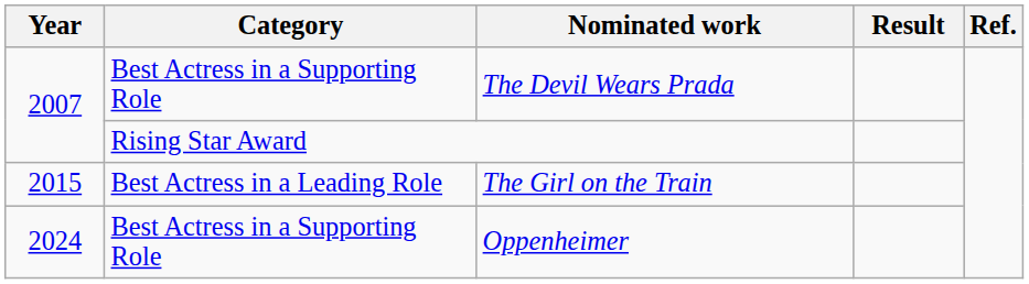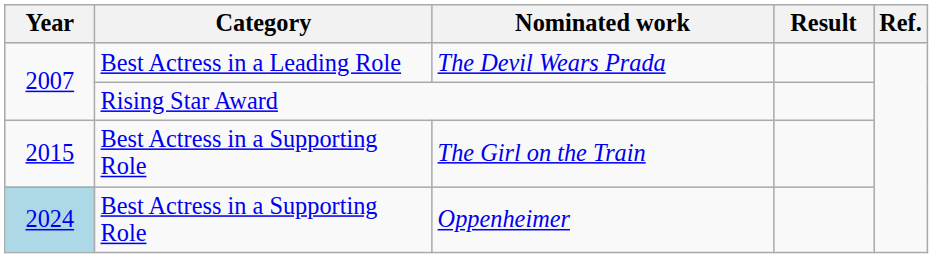The Devil Wears Prada | Category: Best Actress in a Supporting Role -> Best Actress in a Leading Role
The Girl on the Train | Category: Best Actress in a Leading Role -> Best Actress in a Supporting Role
Oppenheimer | Year: no background -> lightblue background
